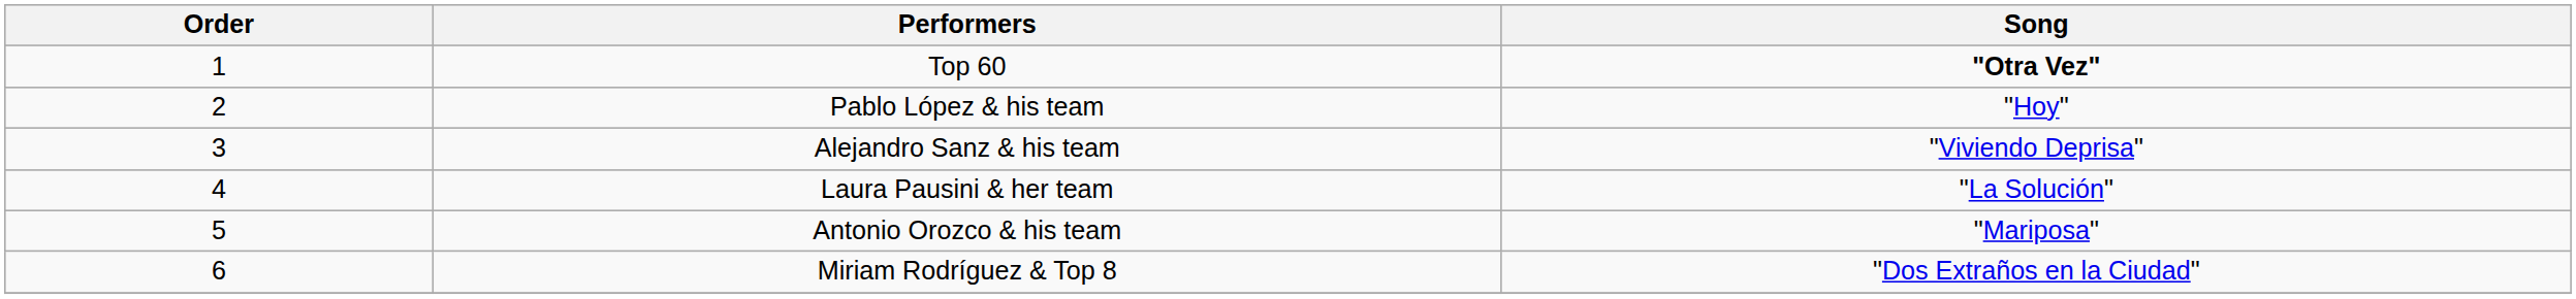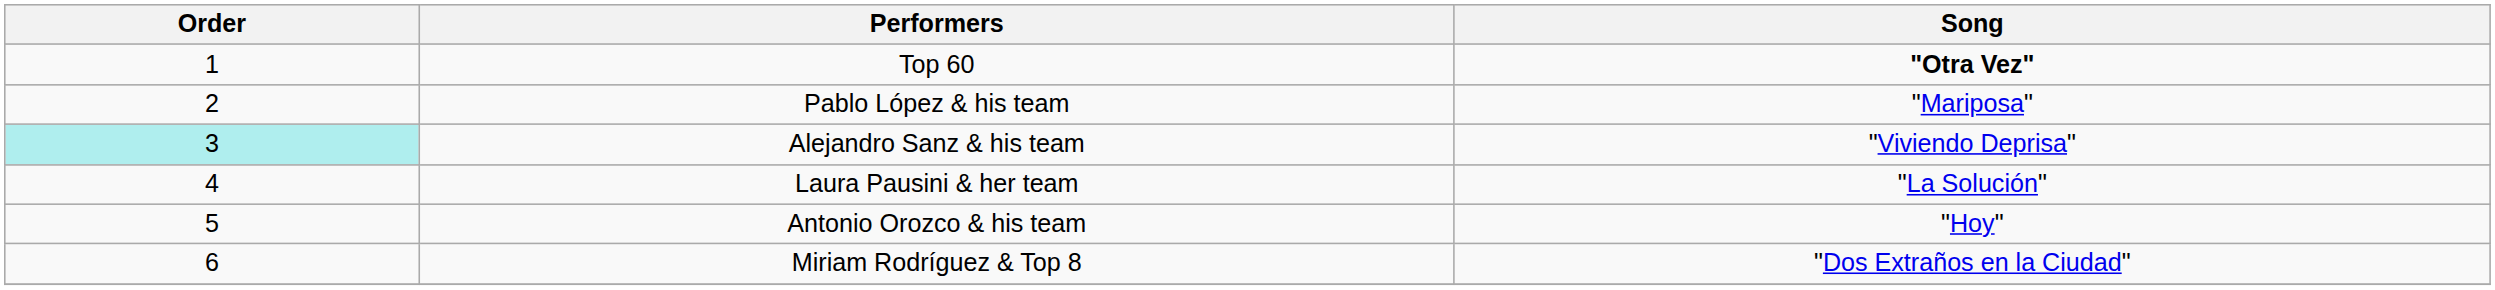Pablo López & his team | Song: "Hoy" -> "Mariposa"
Alejandro Sanz & his team | Order: no background -> paleturquoise background
Antonio Orozco & his team | Song: "Mariposa" -> "Hoy"
